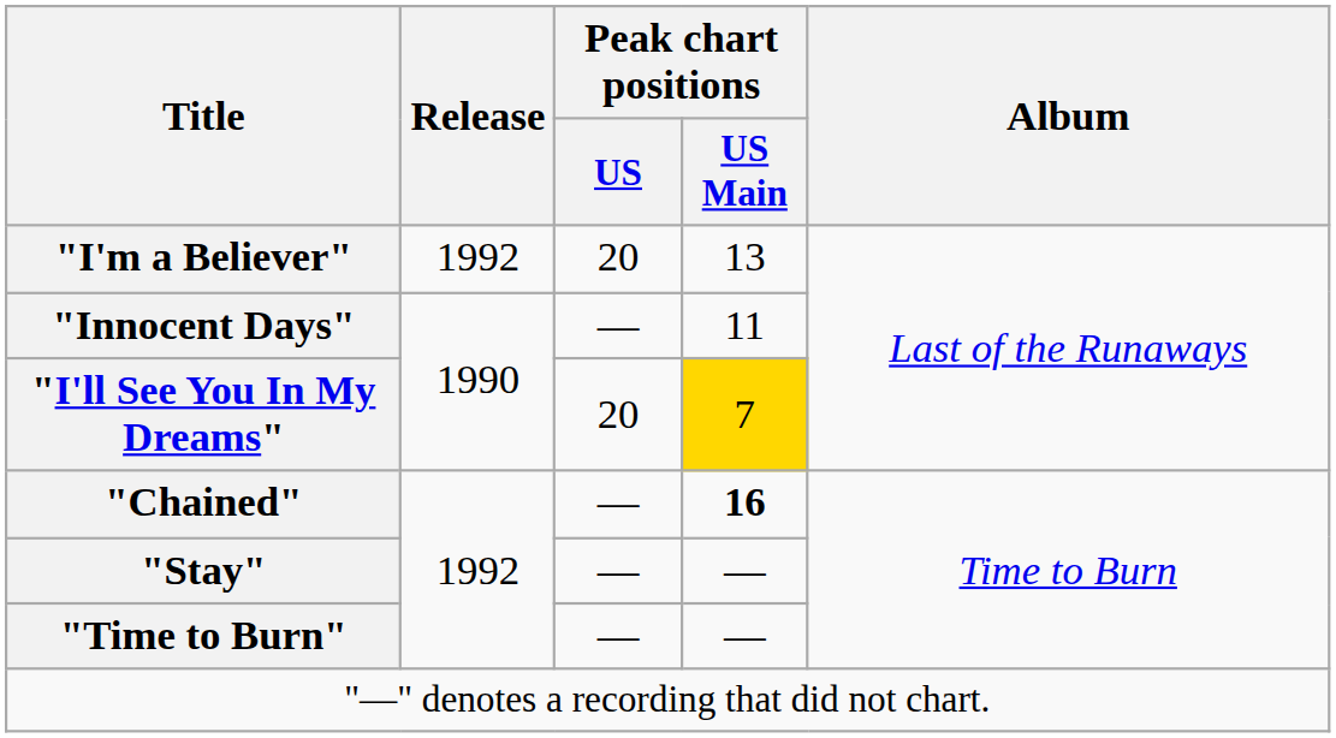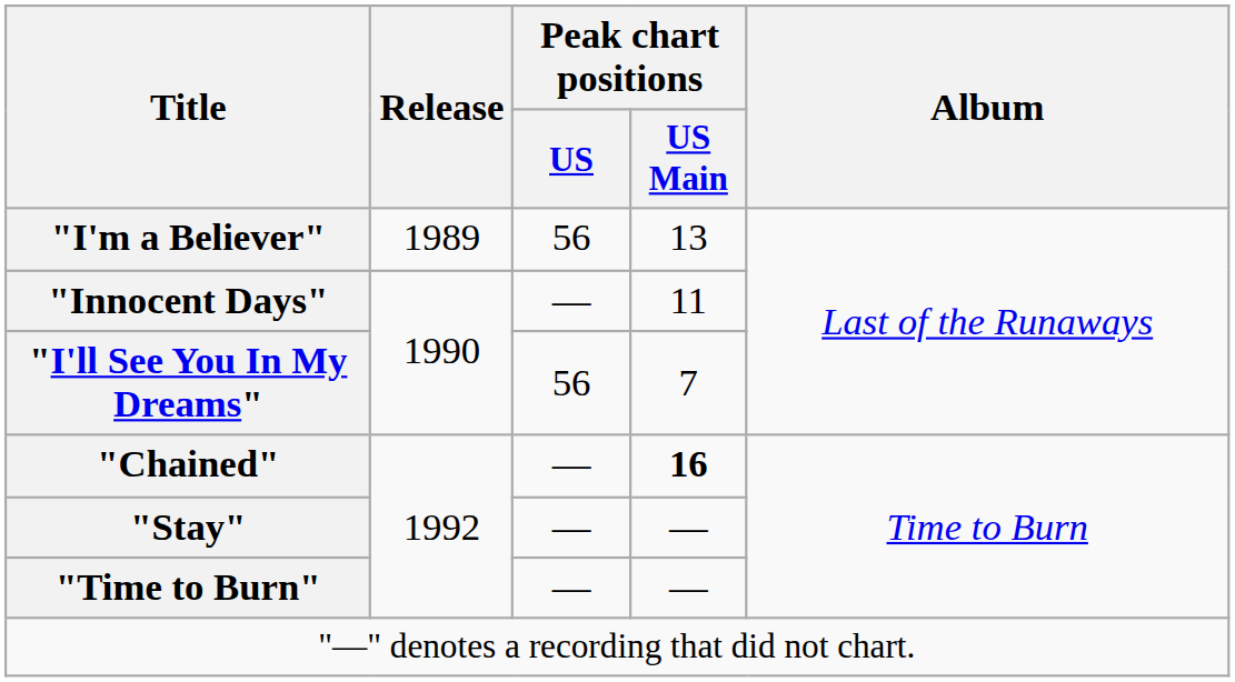"I'm a Believer" | Release: 1992 -> 1989
"I'm a Believer" | Peak chart positions / US: 20 -> 56
"I'll See You In My Dreams" | Peak chart positions / US: 20 -> 56
"I'll See You In My Dreams" | Peak chart positions / US Main: gold background -> no background
